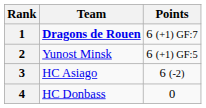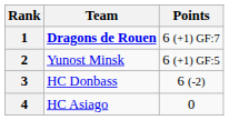3 | Team: HC Asiago -> HC Donbass
4 | Team: HC Donbass -> HC Asiago
